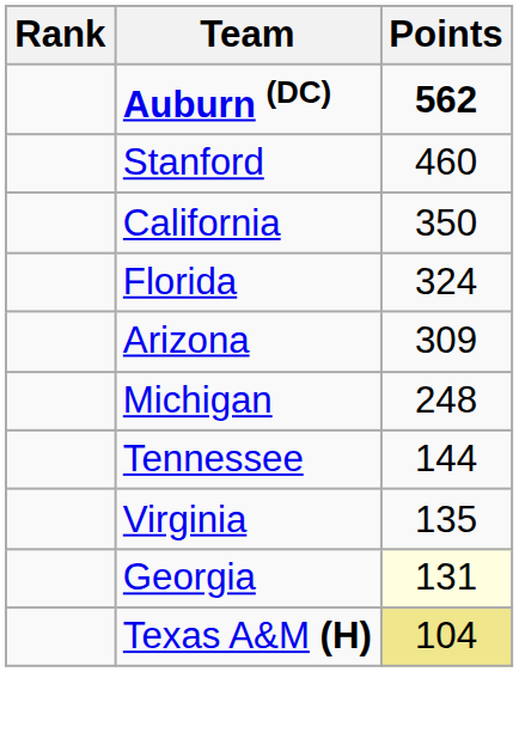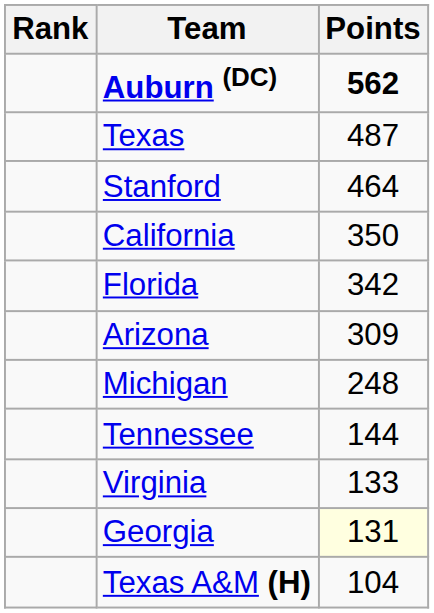+ row: Texas | 487
Stanford | Points: 460 -> 464
Florida | Points: 324 -> 342
Virginia | Points: 135 -> 133
Texas A&M (H) | Points: khaki background -> no background
